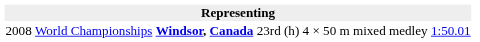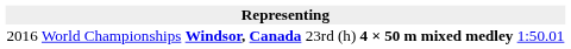World Championships | column 1: 2008 -> 2016
World Championships | column 5: normal -> bold
